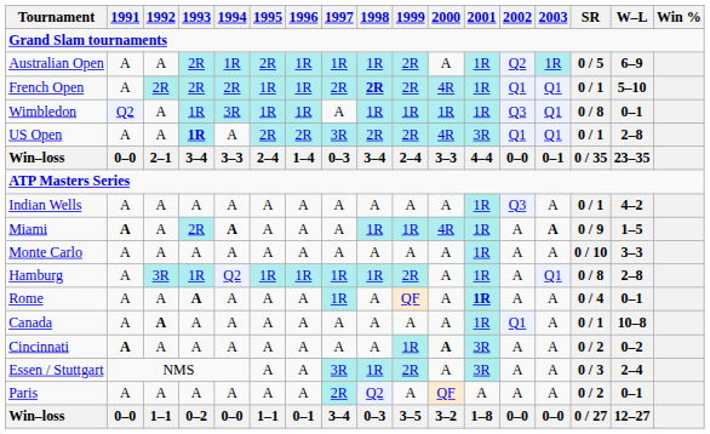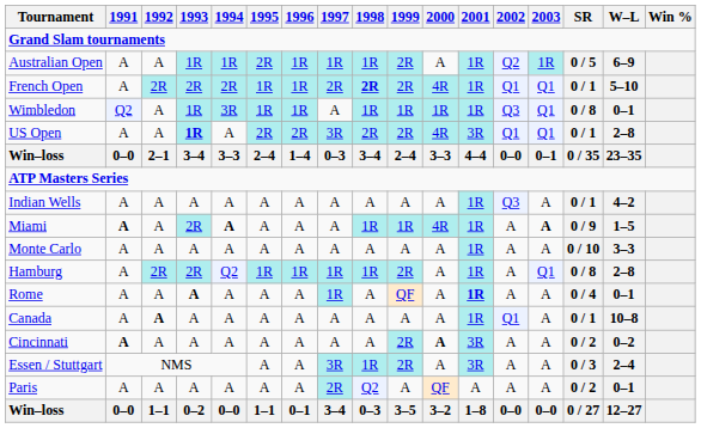Australian Open | 1993: 2R -> 1R
Hamburg | 1992: 3R -> 2R
Hamburg | 1993: 1R -> 2R
Cincinnati | 1999: 1R -> 2R
